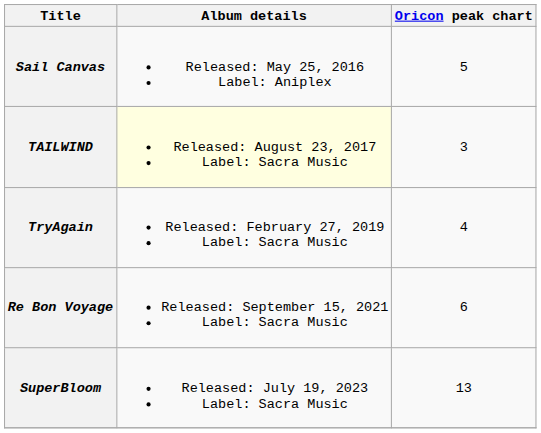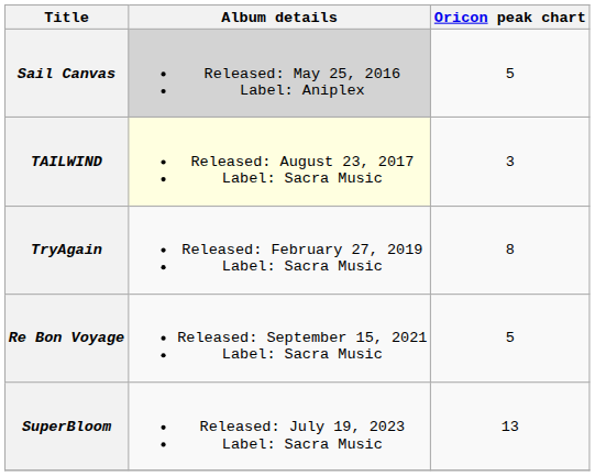Sail Canvas | Album details: no background -> lightgrey background
TryAgain | Oricon peak chart: 4 -> 8
Re Bon Voyage | Oricon peak chart: 6 -> 5
